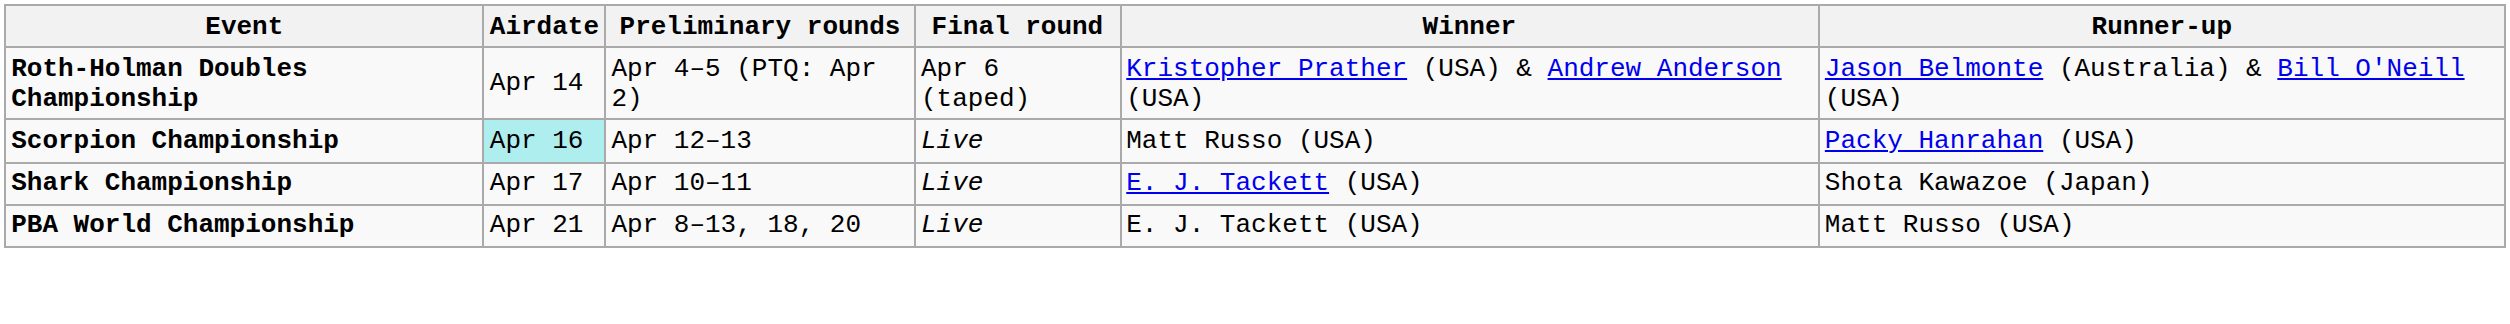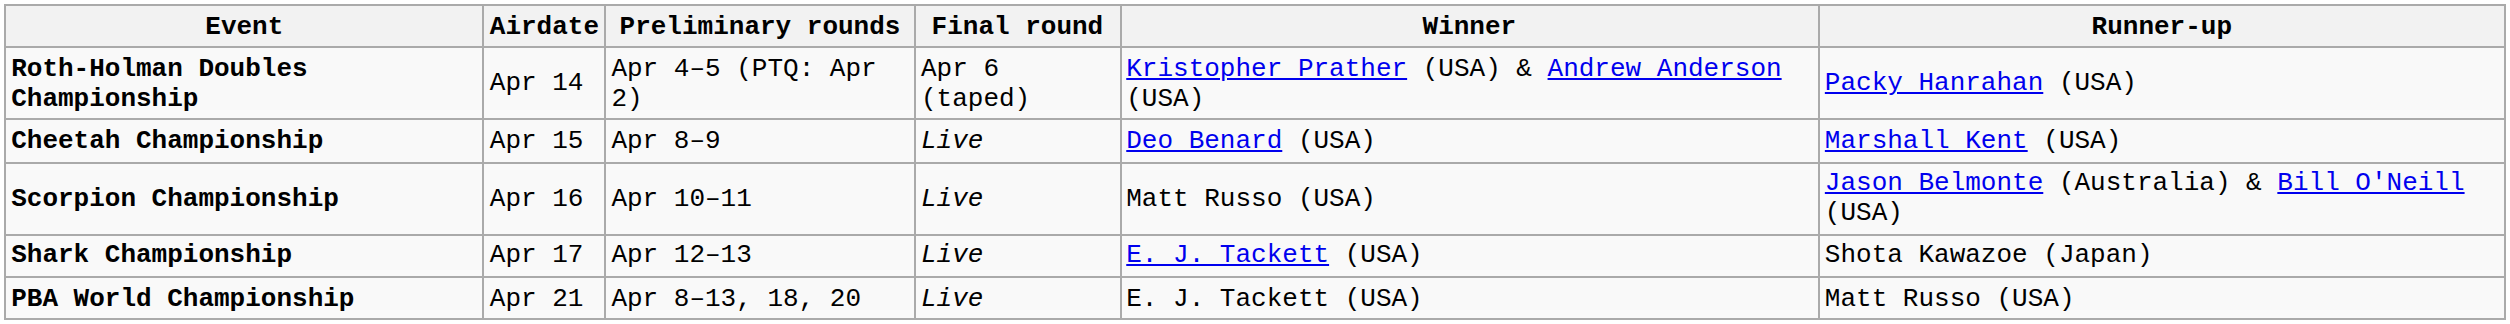Roth-Holman Doubles Championship | Runner-up: Jason Belmonte (Australia) & Bill O'Neill (USA) -> Packy Hanrahan (USA)
+ row: Cheetah Championship | Apr 15 | Apr 8–9 | Live | Deo Benard (USA) | Marshall Kent (USA)
Scorpion Championship | Airdate: paleturquoise background -> no background
Scorpion Championship | Preliminary rounds: Apr 12–13 -> Apr 10–11
Scorpion Championship | Runner-up: Packy Hanrahan (USA) -> Jason Belmonte (Australia) & Bill O'Neill (USA)
Shark Championship | Preliminary rounds: Apr 10–11 -> Apr 12–13
